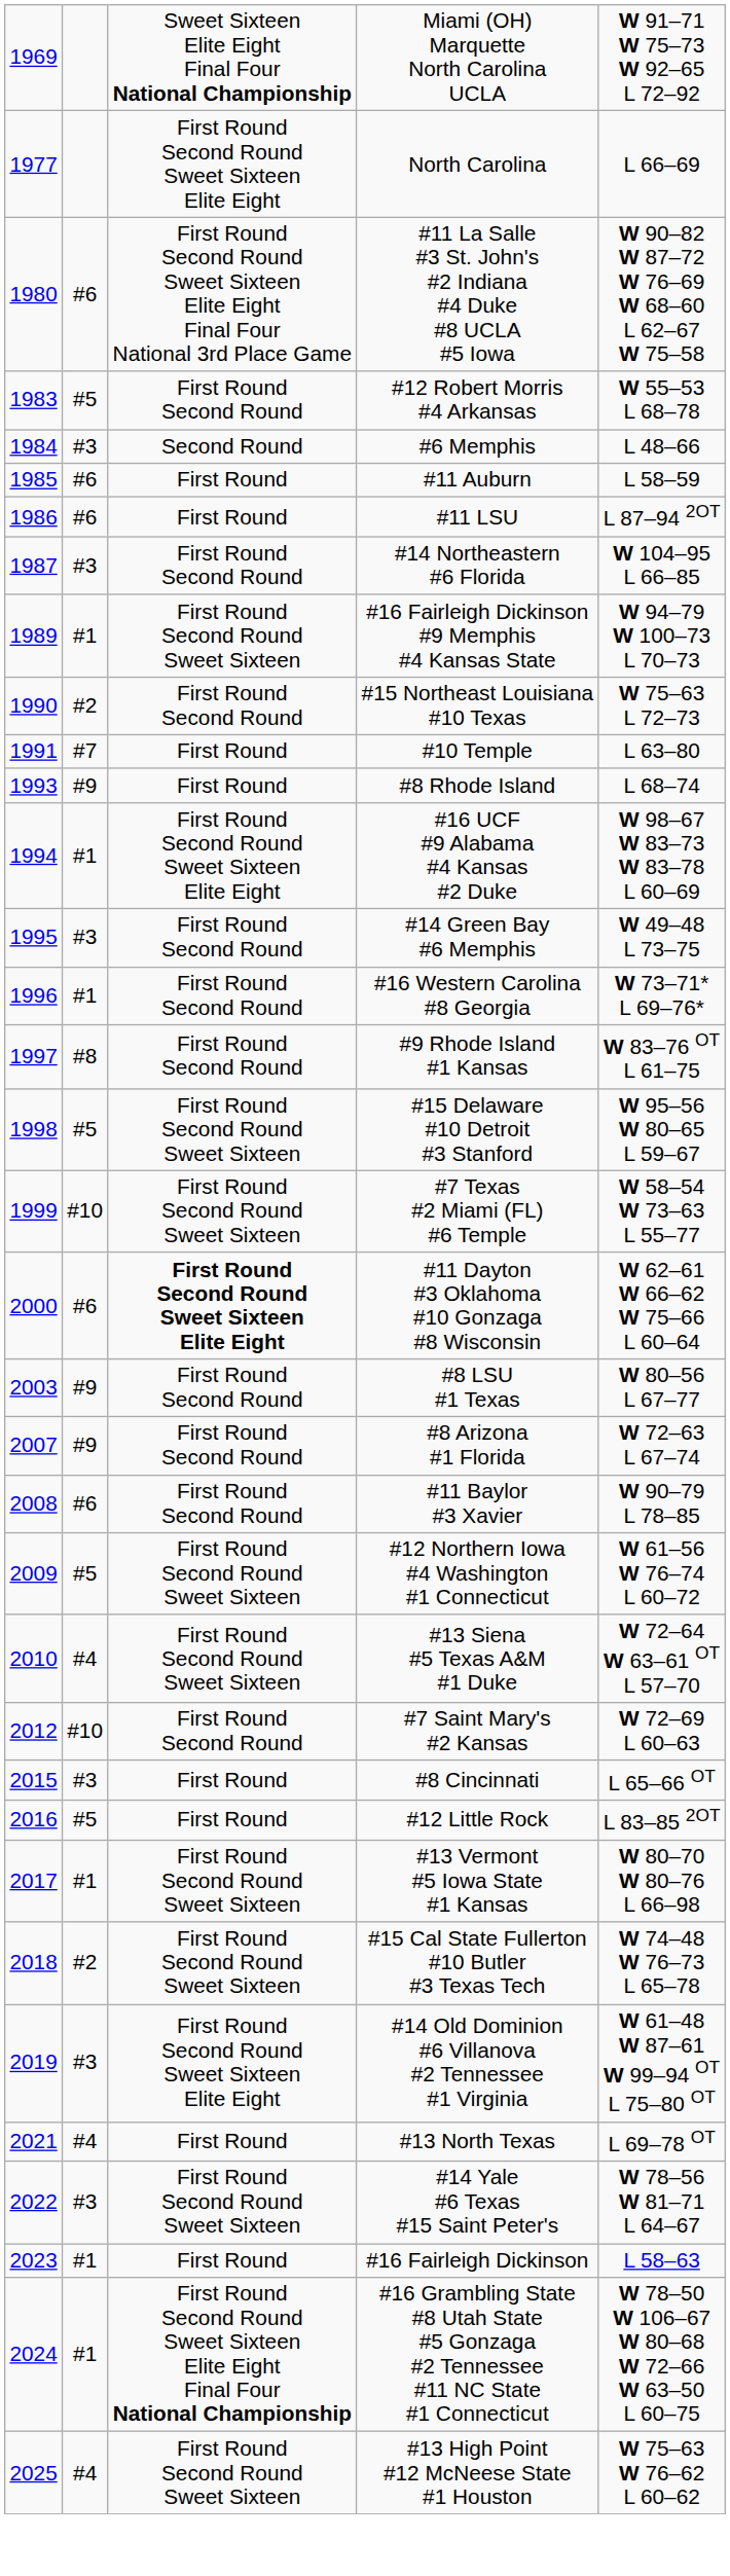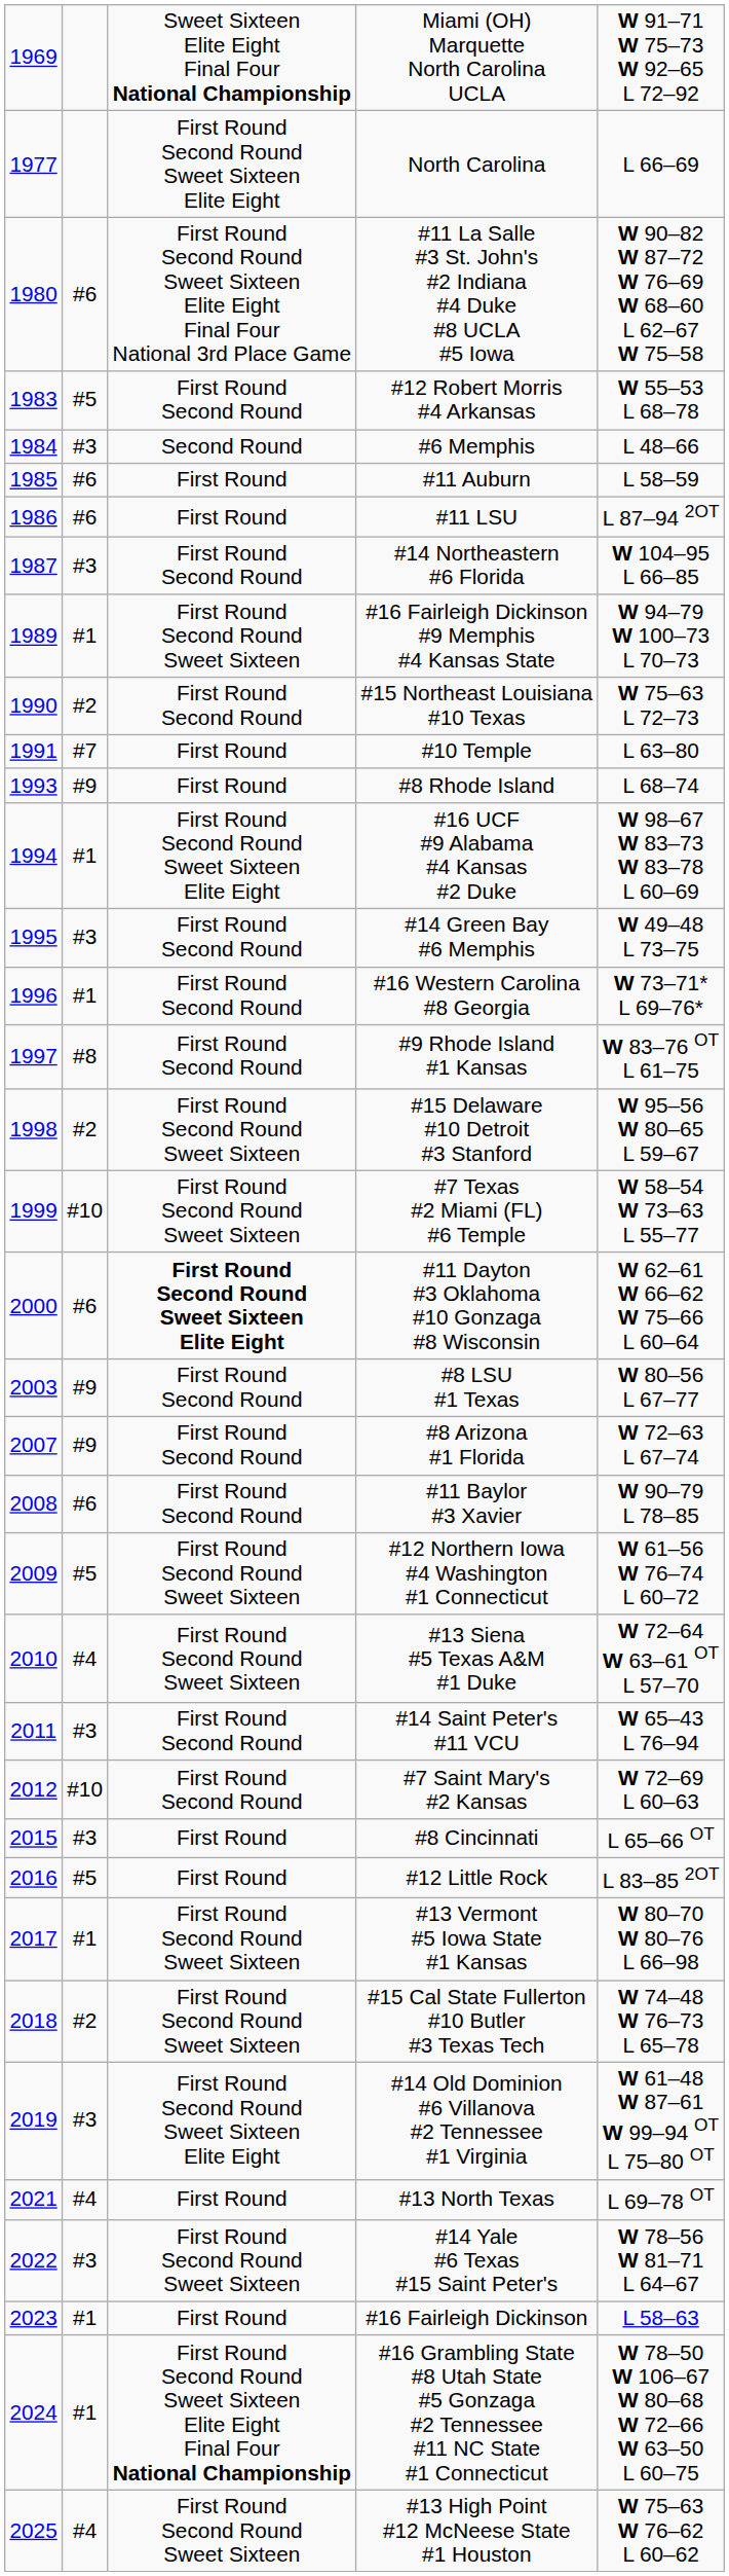#15 Delaware #10 Detroit #3 Stanford | column 2: #5 -> #2
+ row: 2011 | #3 | First Round Second Round | #14 Saint Peter's #11 VCU | W 65–43 L 76–94
